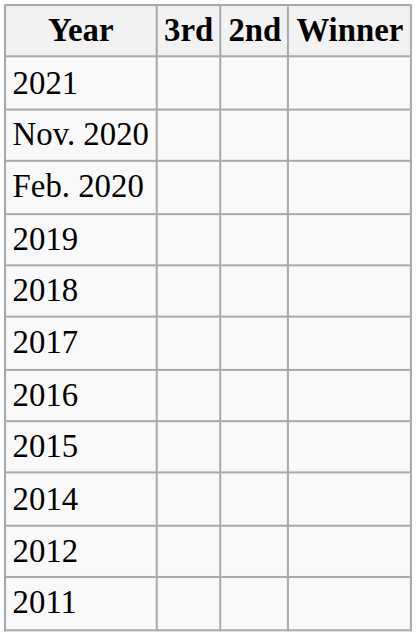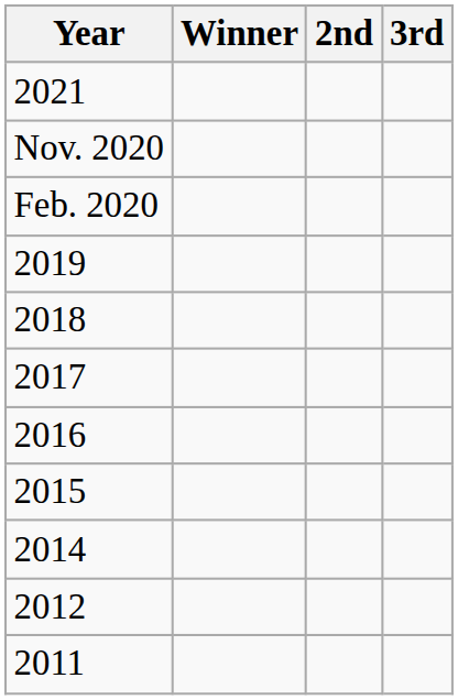columns swapped: Winner <-> 3rd
